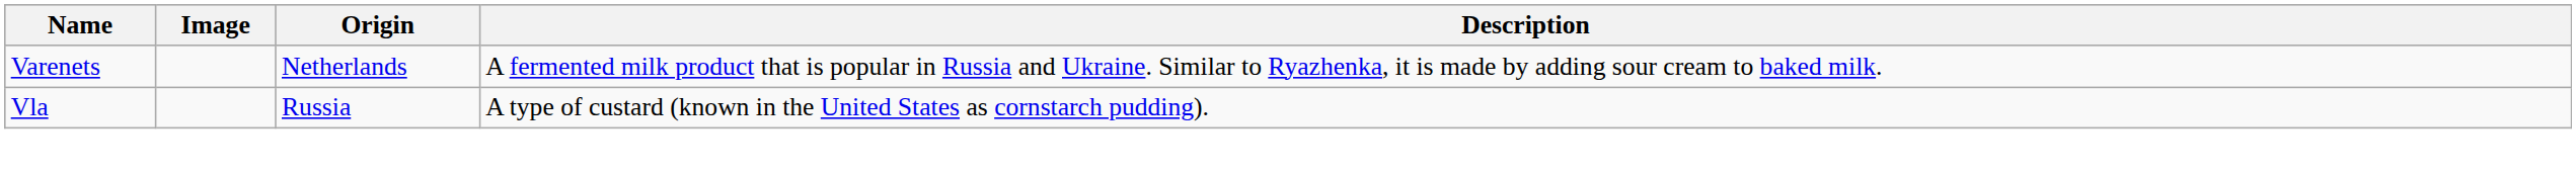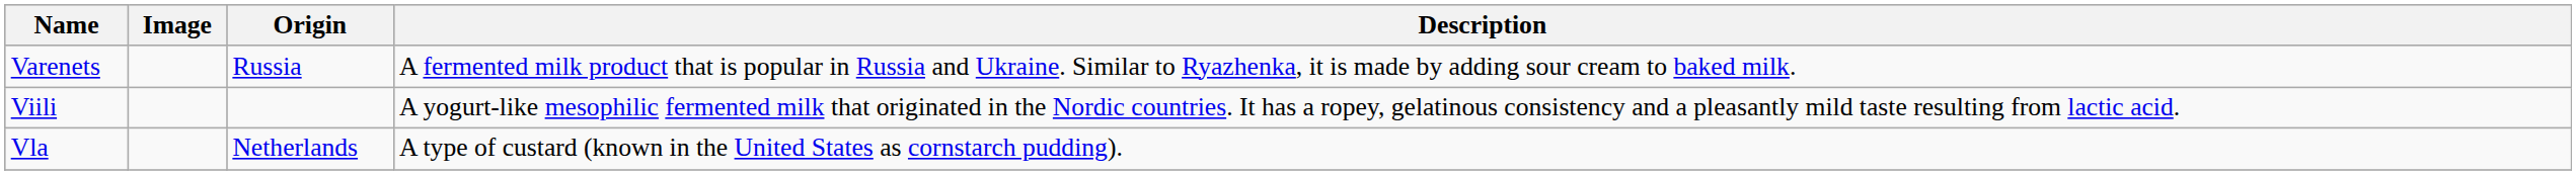Varenets | Origin: Netherlands -> Russia
+ row: Viili | A yogurt-like mesophilic fermented milk that originated in the Nordic countries. It has a ropey, gelatinous consistency and a pleasantly mild taste resulting from lactic acid.
Vla | Origin: Russia -> Netherlands
